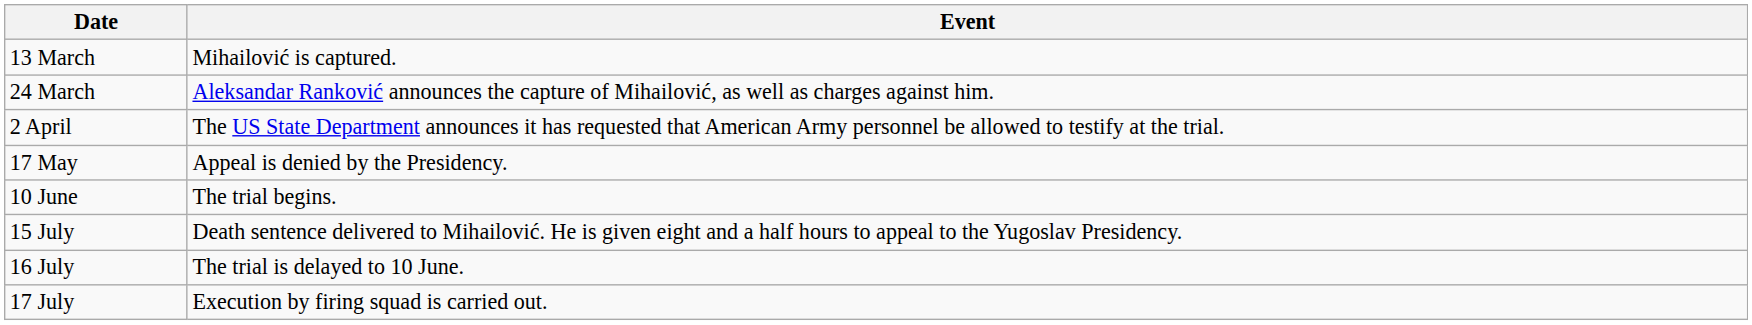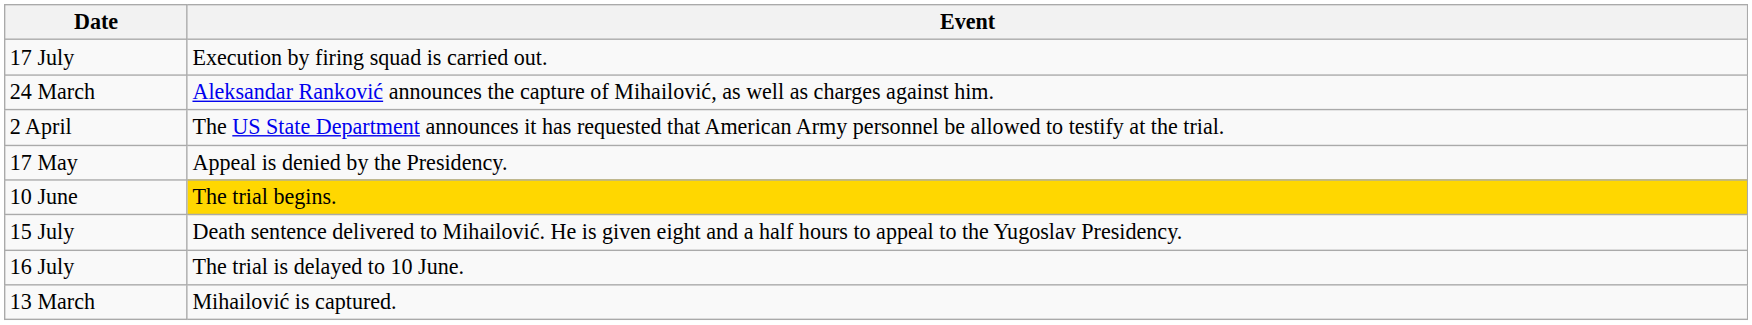rows swapped: 13 March <-> 17 July
10 June | Event: no background -> gold background
